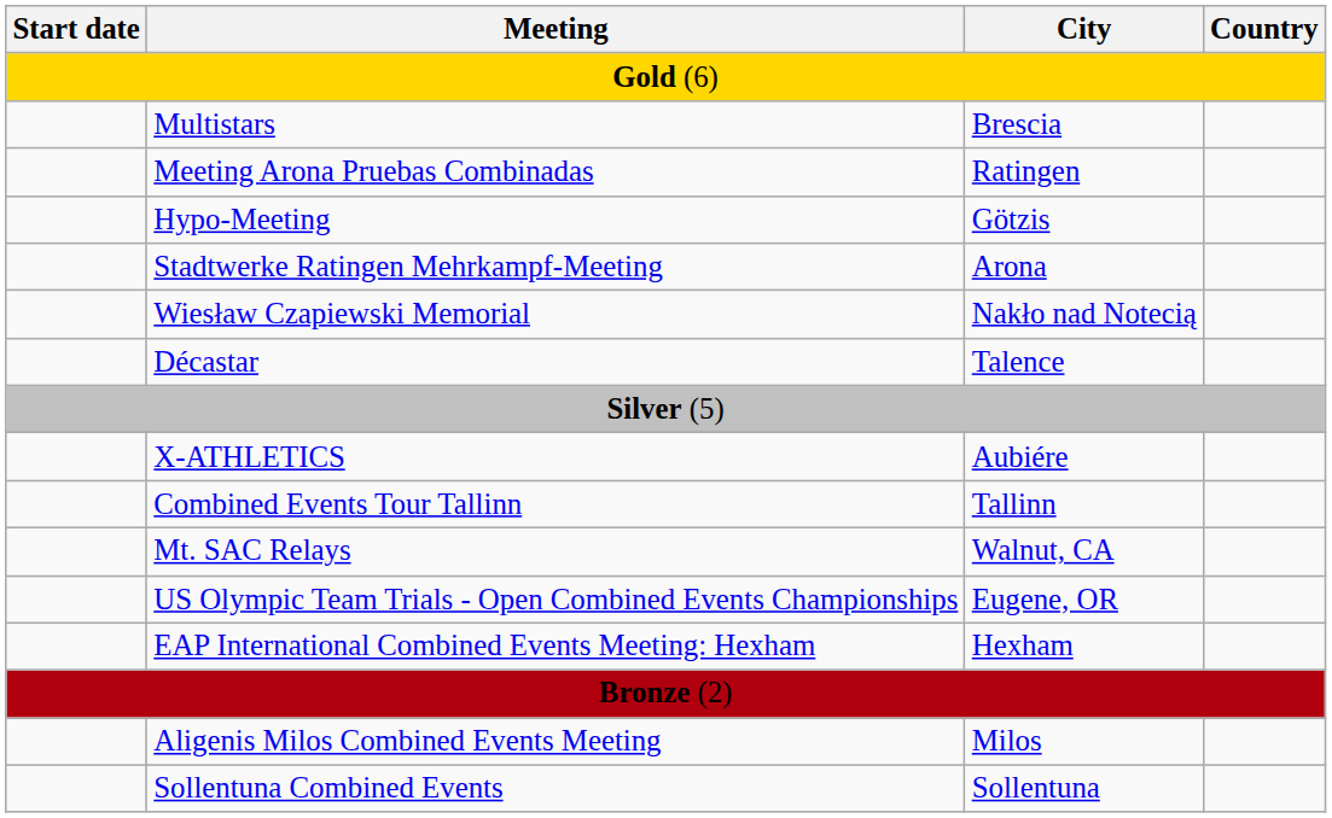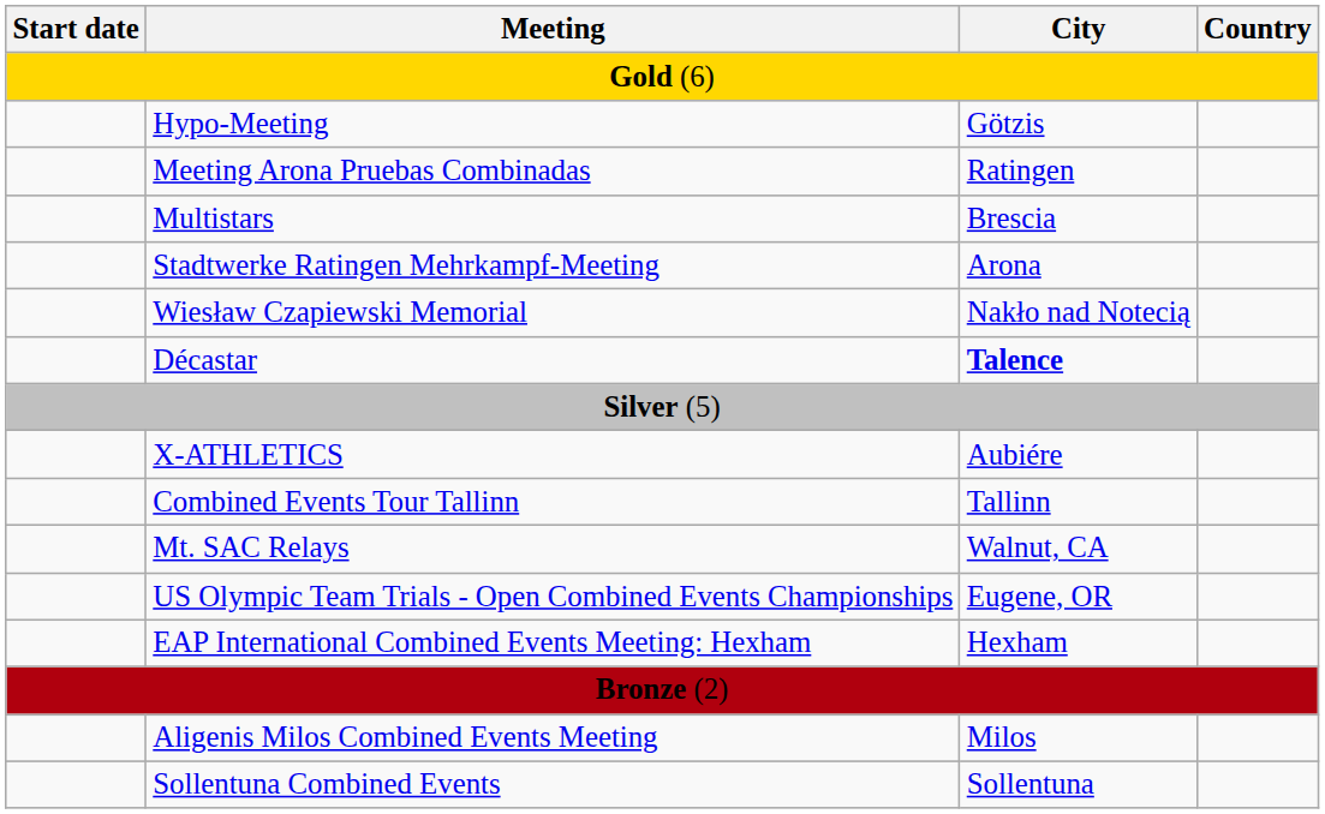rows swapped: Multistars <-> Hypo-Meeting
Décastar | City: normal -> bold
